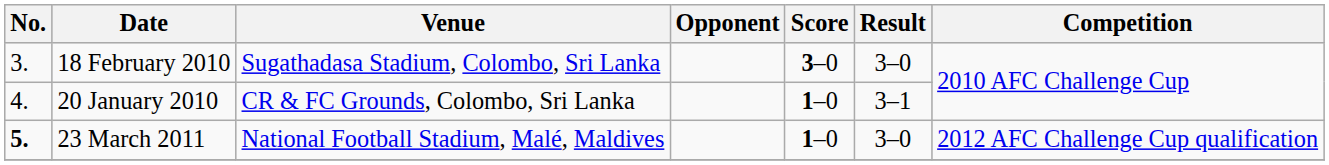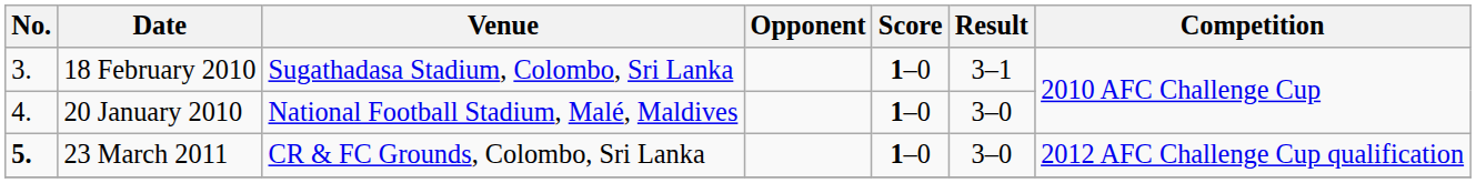18 February 2010 | Score: 3–0 -> 1–0
18 February 2010 | Result: 3–0 -> 3–1
20 January 2010 | Venue: CR & FC Grounds, Colombo, Sri Lanka -> National Football Stadium, Malé, Maldives
20 January 2010 | Result: 3–1 -> 3–0
23 March 2011 | Venue: National Football Stadium, Malé, Maldives -> CR & FC Grounds, Colombo, Sri Lanka
